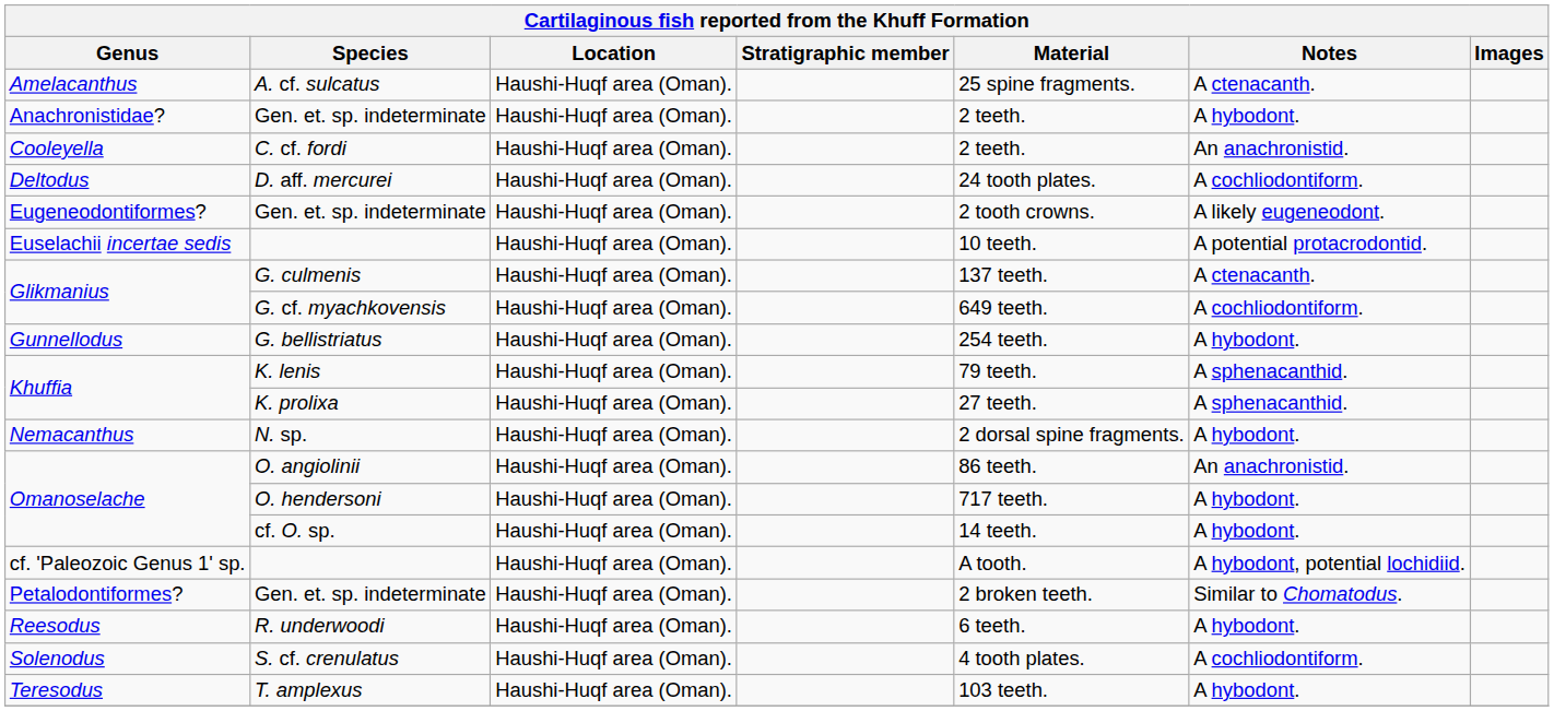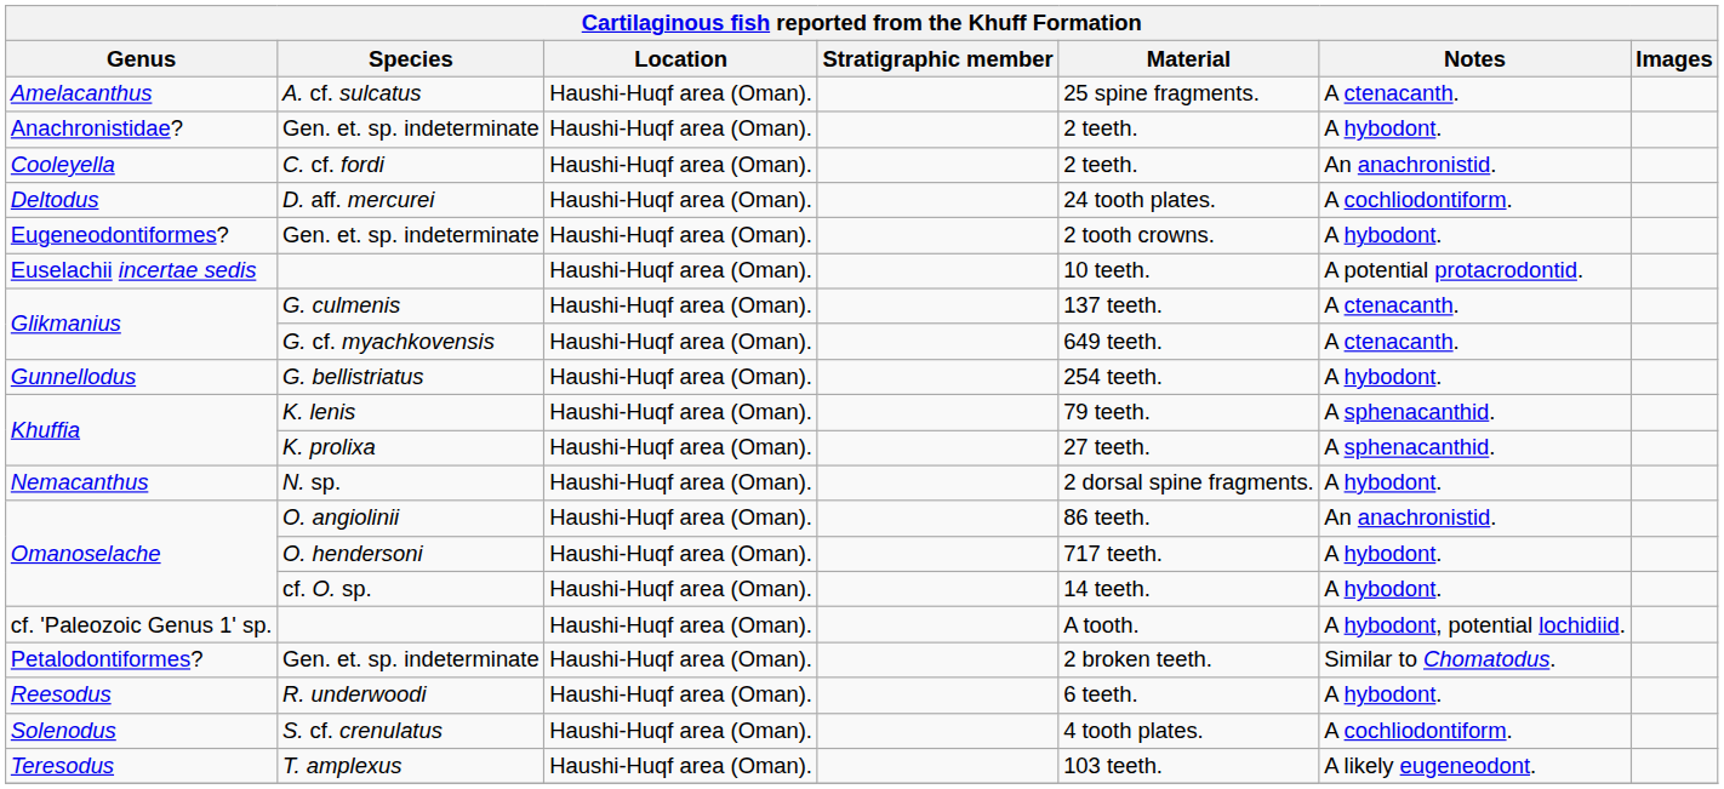Eugeneodontiformes? / Gen. et. sp. indeterminate | Notes: A likely eugeneodont. -> A hybodont.
G. cf. myachkovensis | Notes: A cochliodontiform. -> A ctenacanth.
T. amplexus | Notes: A hybodont. -> A likely eugeneodont.
